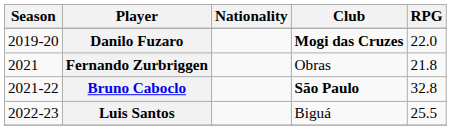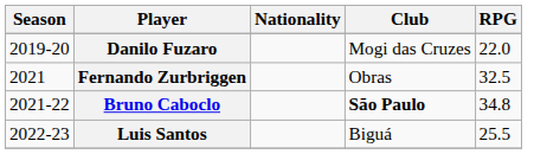Danilo Fuzaro | Club: bold -> normal
Fernando Zurbriggen | RPG: 21.8 -> 32.5
Bruno Caboclo | RPG: 32.8 -> 34.8
